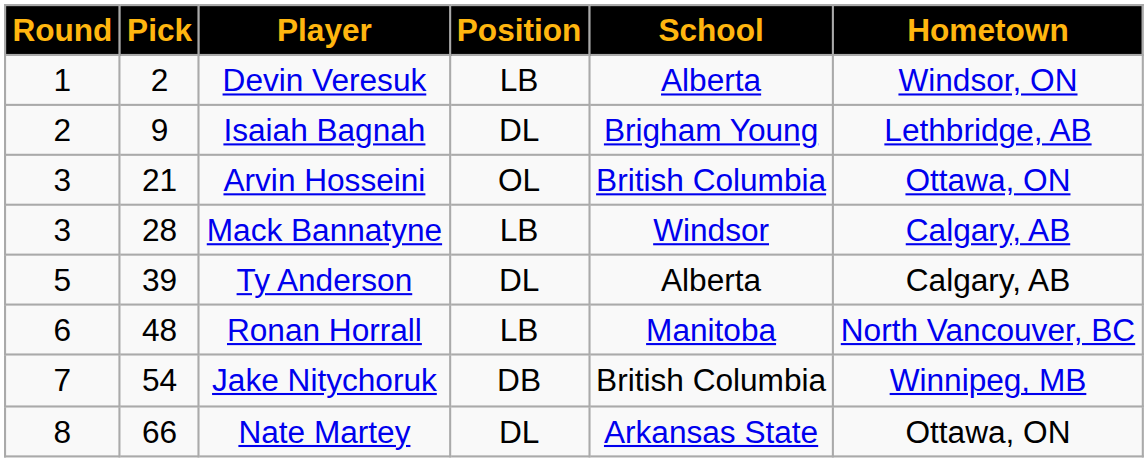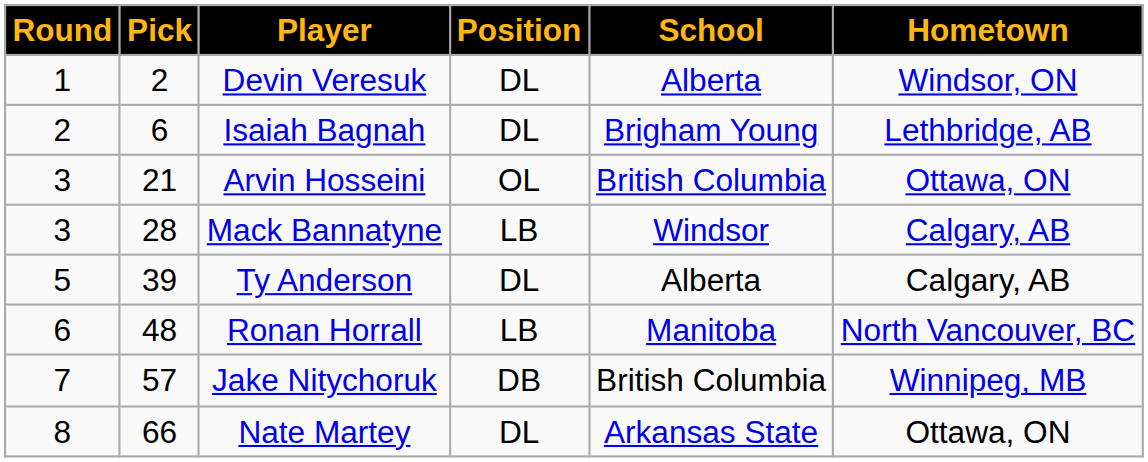Devin Veresuk | Position: LB -> DL
Isaiah Bagnah | Pick: 9 -> 6
Jake Nitychoruk | Pick: 54 -> 57
